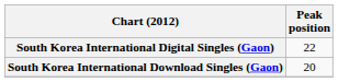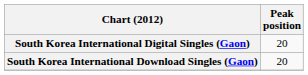South Korea International Digital Singles (Gaon) | Peak position: 22 -> 20
